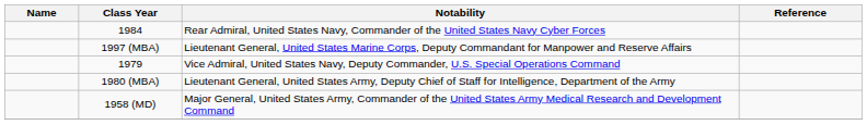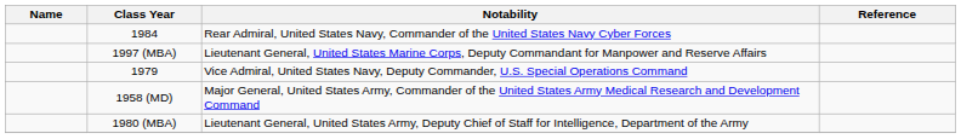rows swapped: 1958 (MD) <-> 1980 (MBA)
